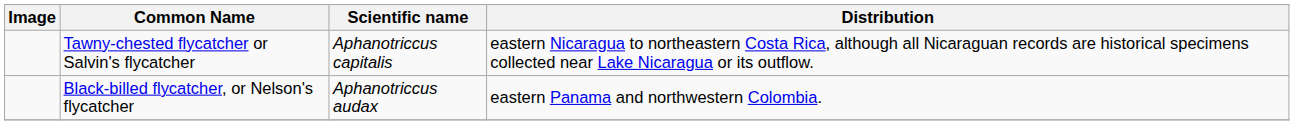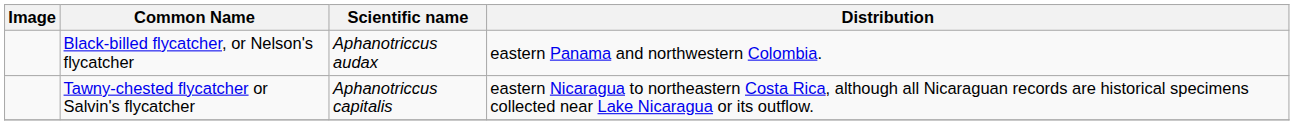rows swapped: Tawny-chested flycatcher or Salvin's flycatcher <-> Black-billed flycatcher, or Nelson's flycatcher
